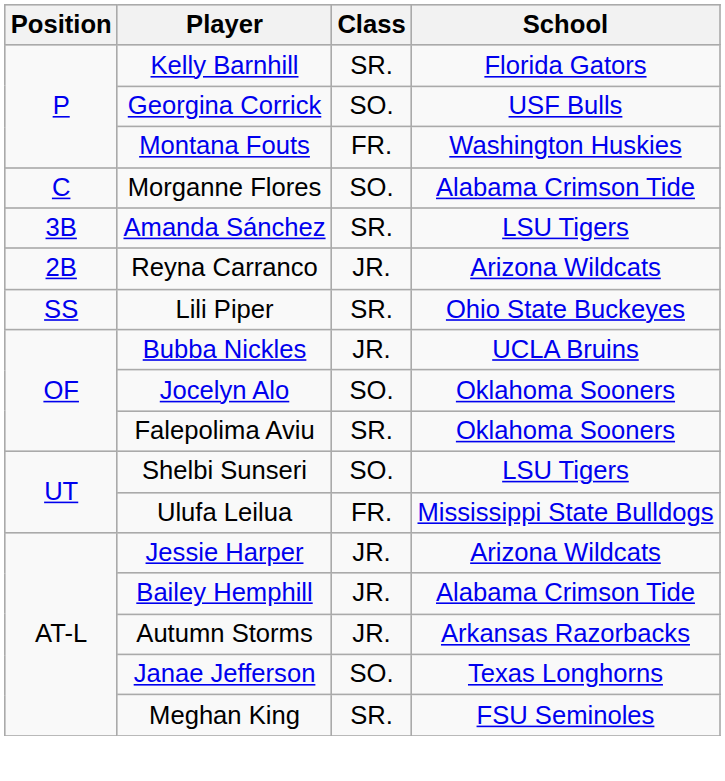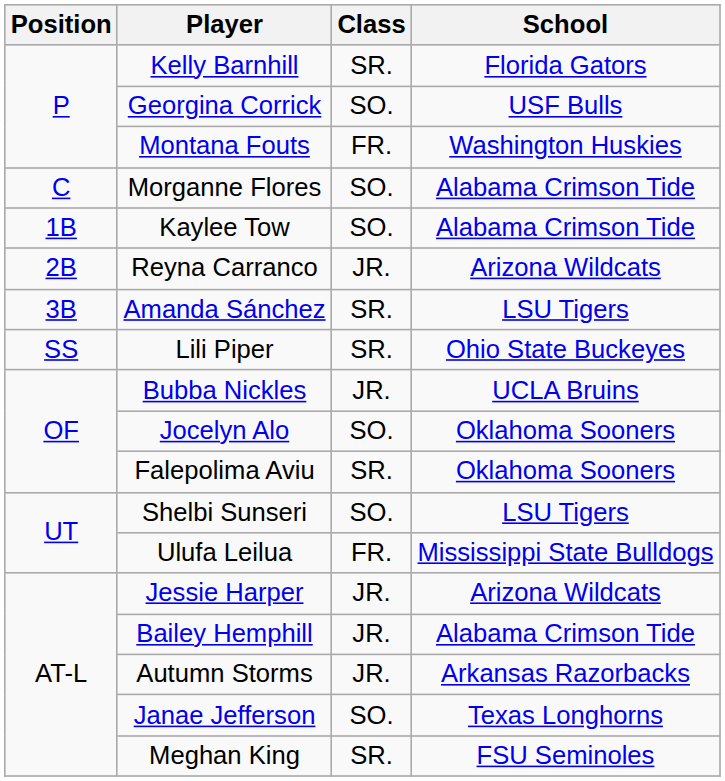+ row: 1B | Kaylee Tow | SO. | Alabama Crimson Tide
rows swapped: Reyna Carranco <-> Amanda Sánchez
